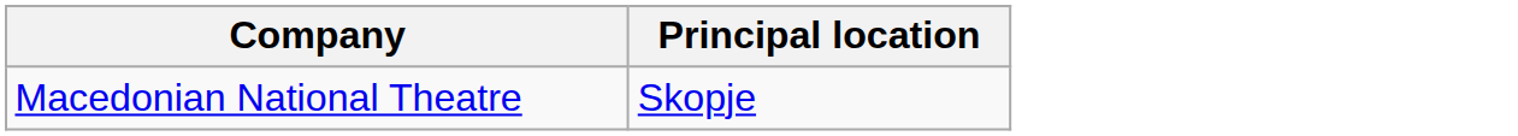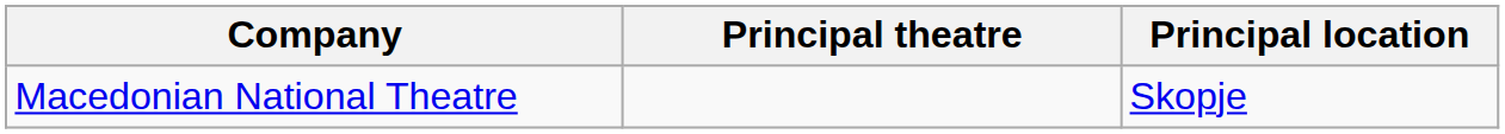+ column: Principal theatre
